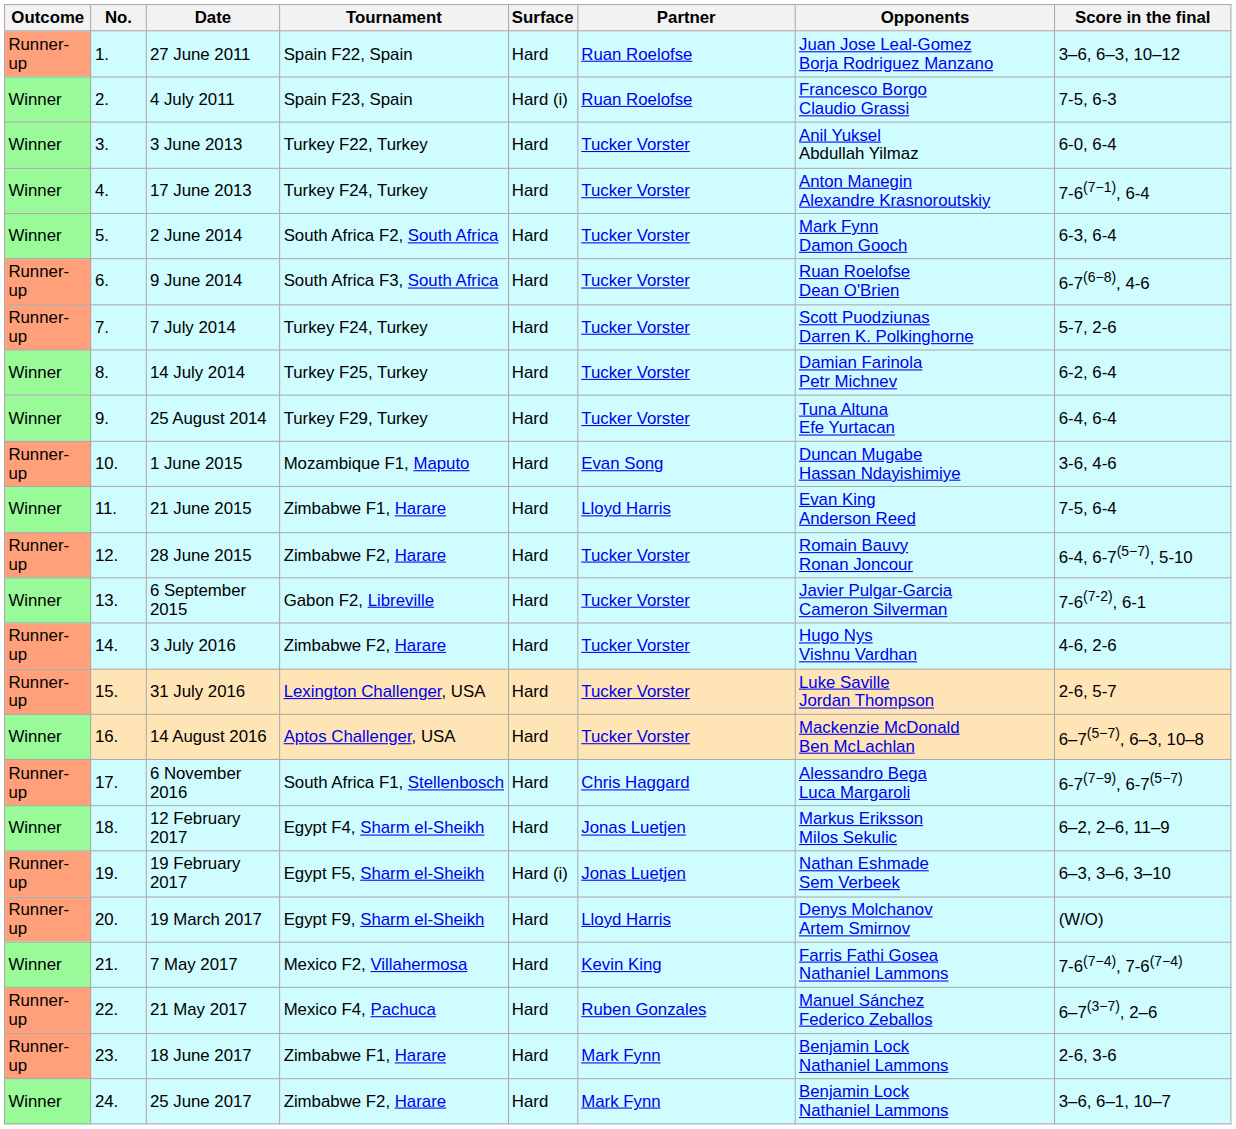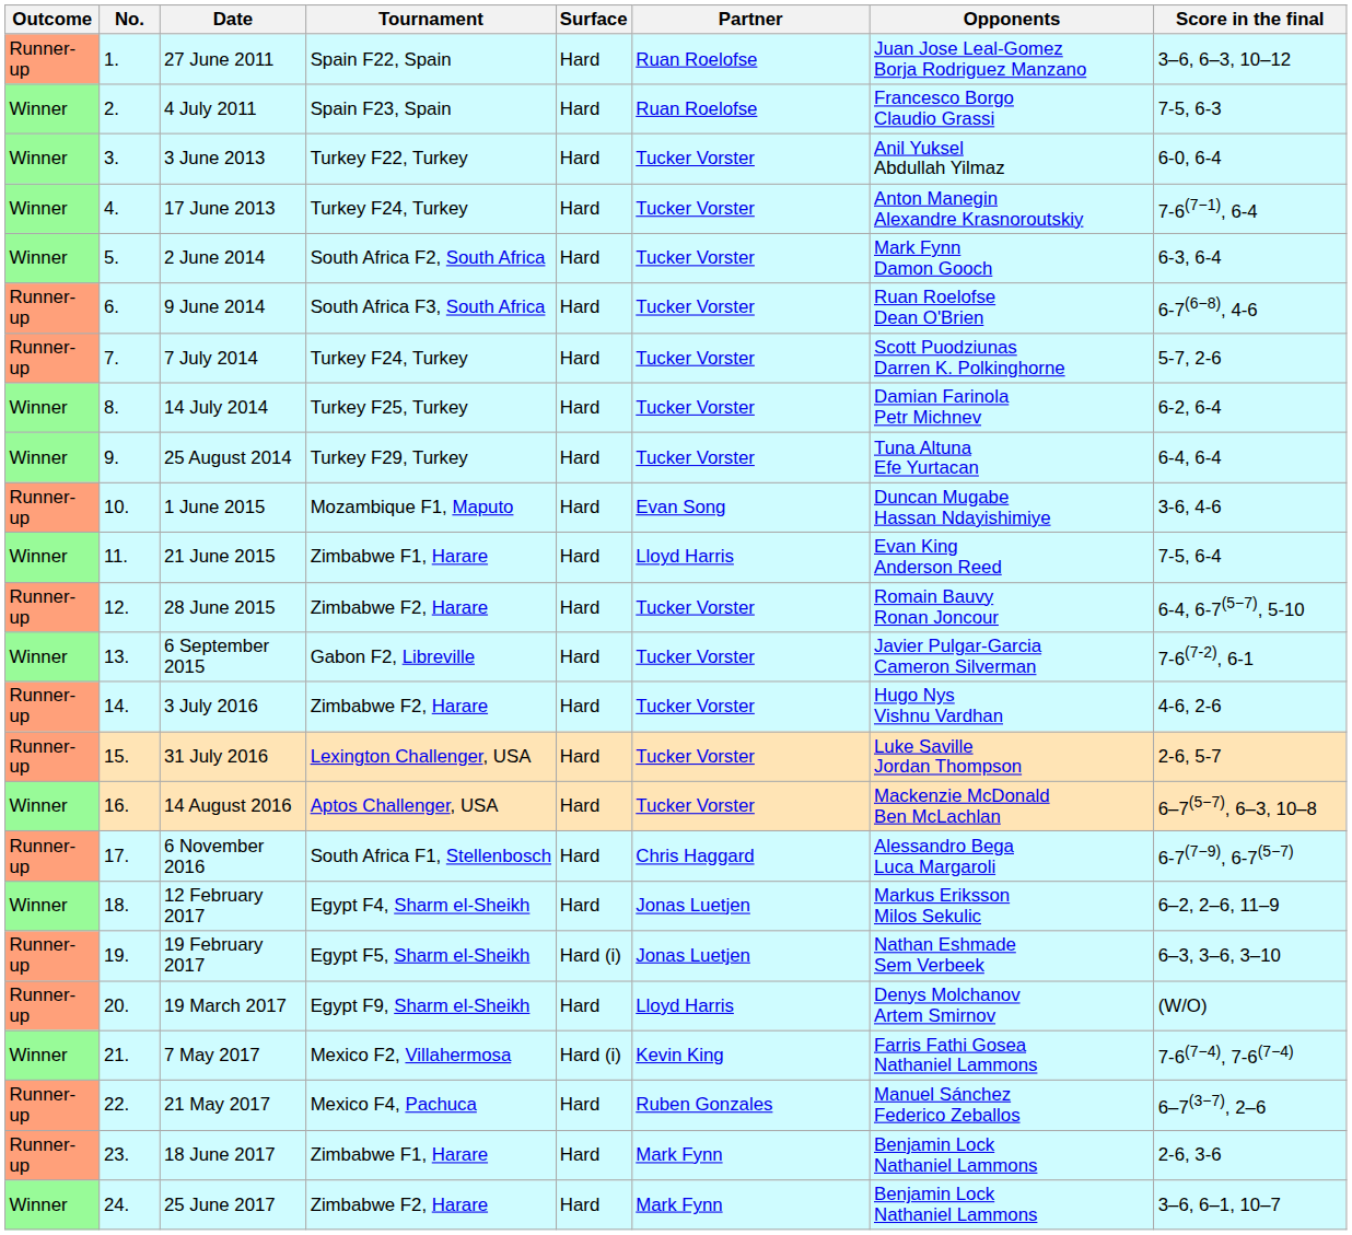4 July 2011 | Surface: Hard (i) -> Hard
7 May 2017 | Surface: Hard -> Hard (i)
